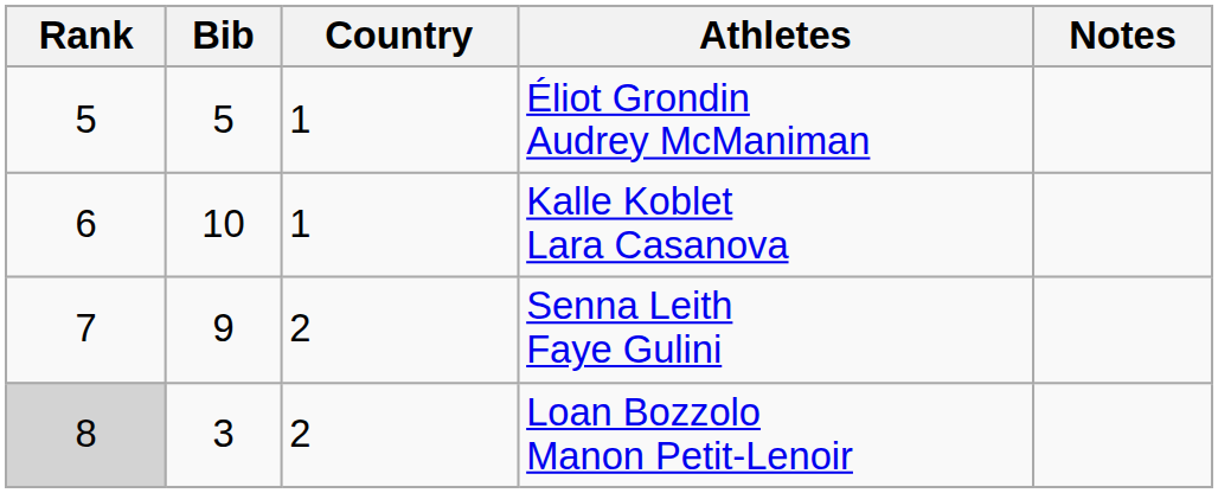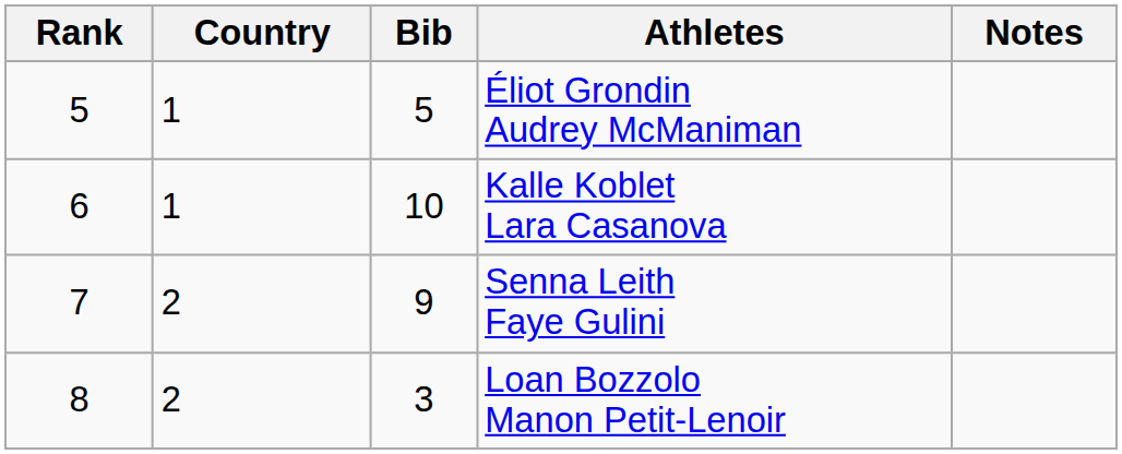columns swapped: Bib <-> Country
Loan Bozzolo Manon Petit-Lenoir | Rank: lightgrey background -> no background
